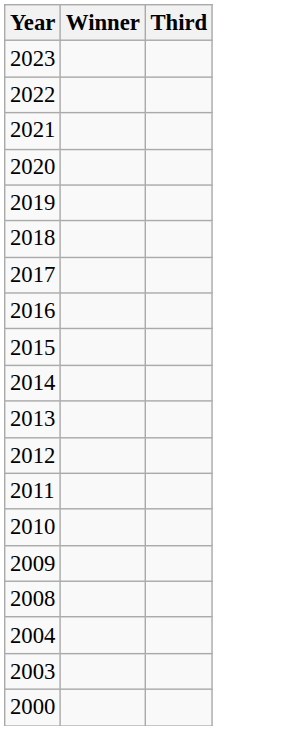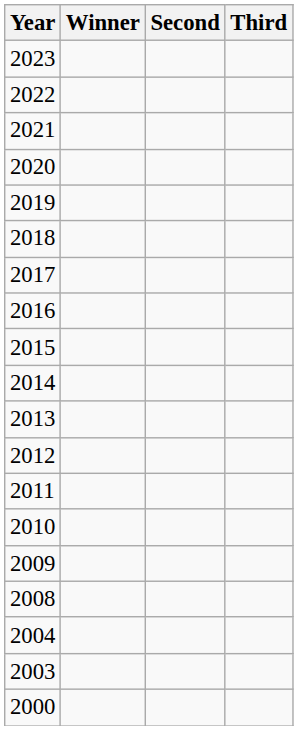+ column: Second
